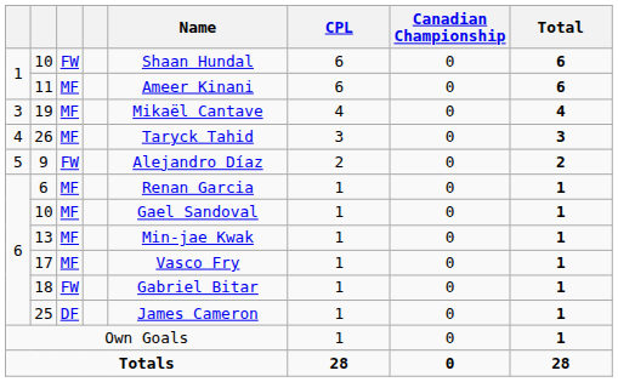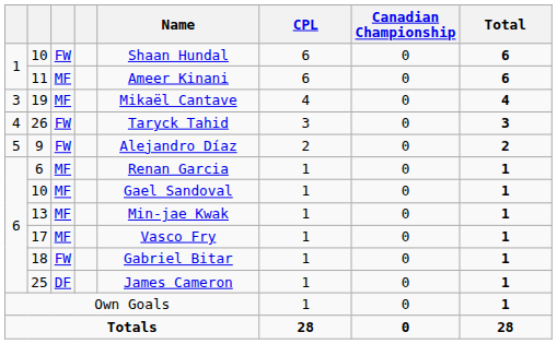26 | column 3: MF -> FW
